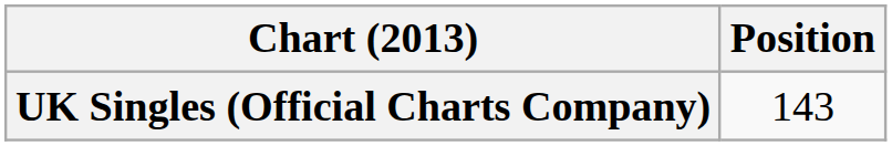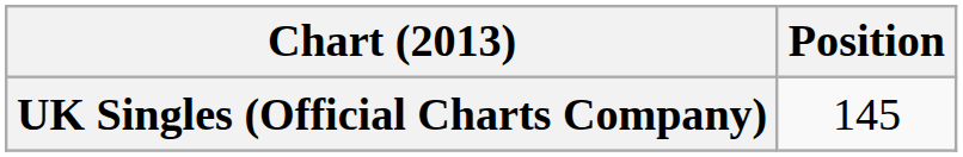UK Singles (Official Charts Company) | Position: 143 -> 145
